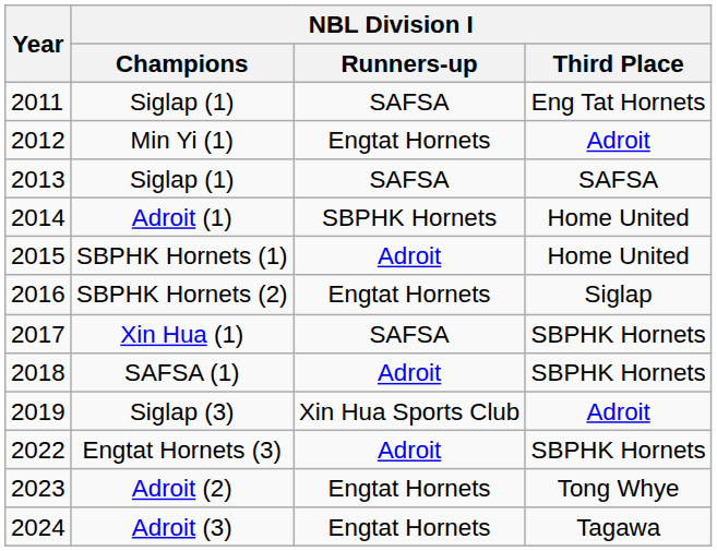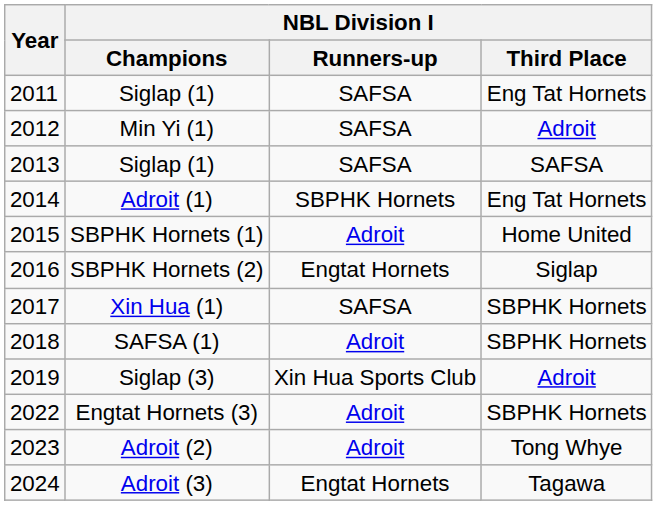Min Yi (1) | NBL Division I / Runners-up: Engtat Hornets -> SAFSA
Adroit (1) | NBL Division I / Third Place: Home United -> Eng Tat Hornets
Adroit (2) | NBL Division I / Runners-up: Engtat Hornets -> Adroit
